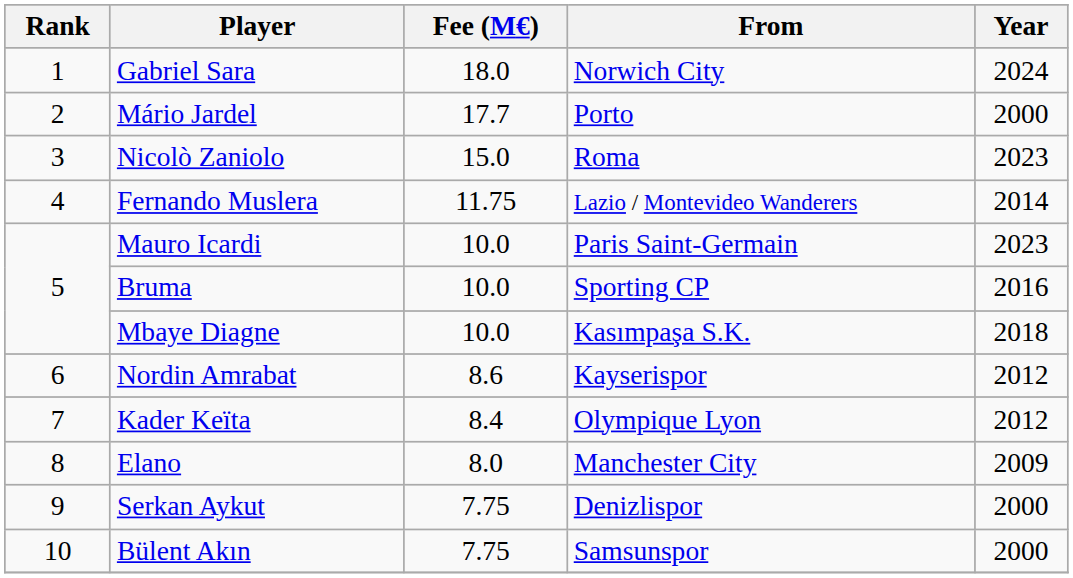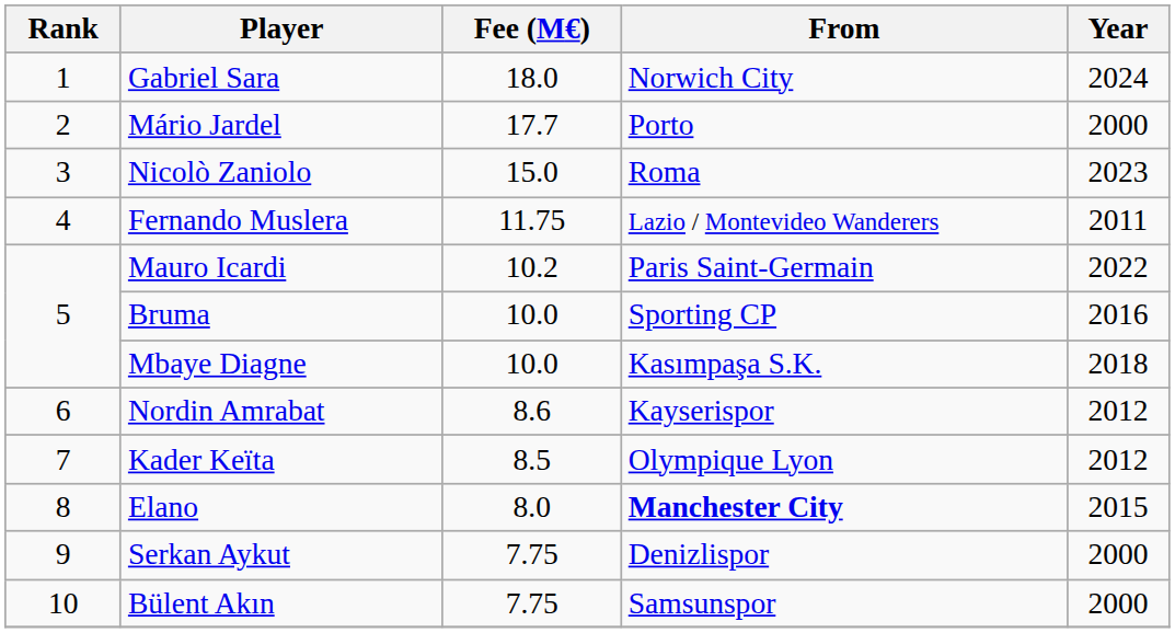Fernando Muslera | Year: 2014 -> 2011
Mauro Icardi | Fee (M€): 10.0 -> 10.2
Mauro Icardi | Year: 2023 -> 2022
Kader Keïta | Fee (M€): 8.4 -> 8.5
Elano | From: normal -> bold
Elano | Year: 2009 -> 2015
